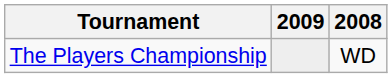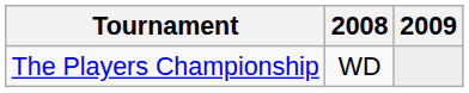columns swapped: 2008 <-> 2009
